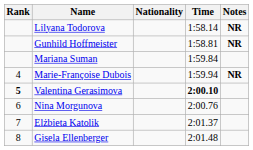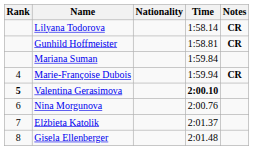Lilyana Todorova | Notes: NR -> CR
Gunhild Hoffmeister | Notes: NR -> CR
Marie-Françoise Dubois | Notes: NR -> CR
